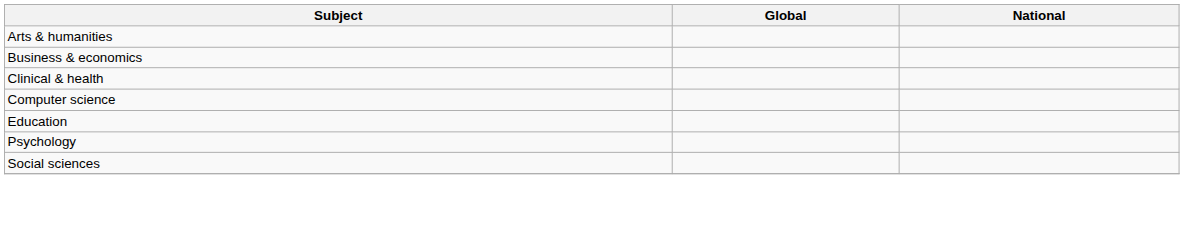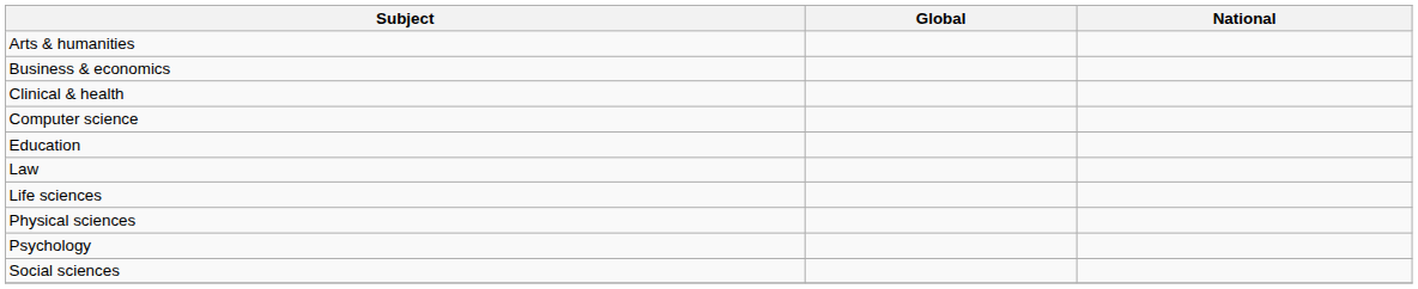+ row: Law
+ row: Life sciences
+ row: Physical sciences
